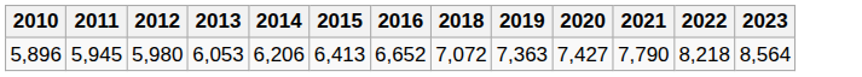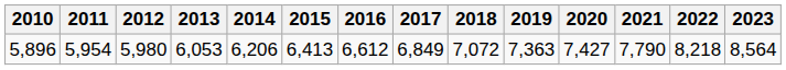+ column: 2017 | 6,849
5,896 | 2011: 5,945 -> 5,954
5,896 | 2016: 6,652 -> 6,612
